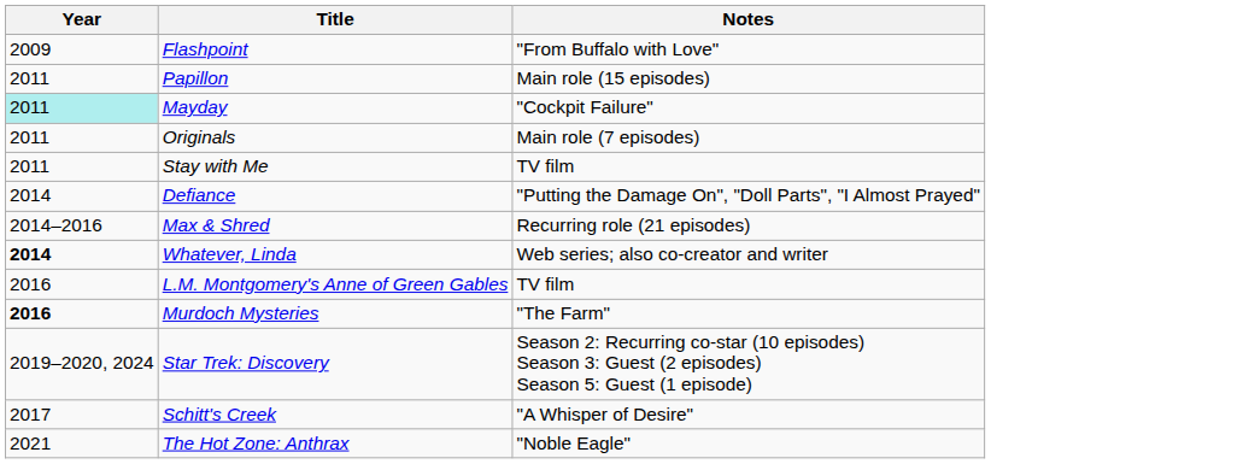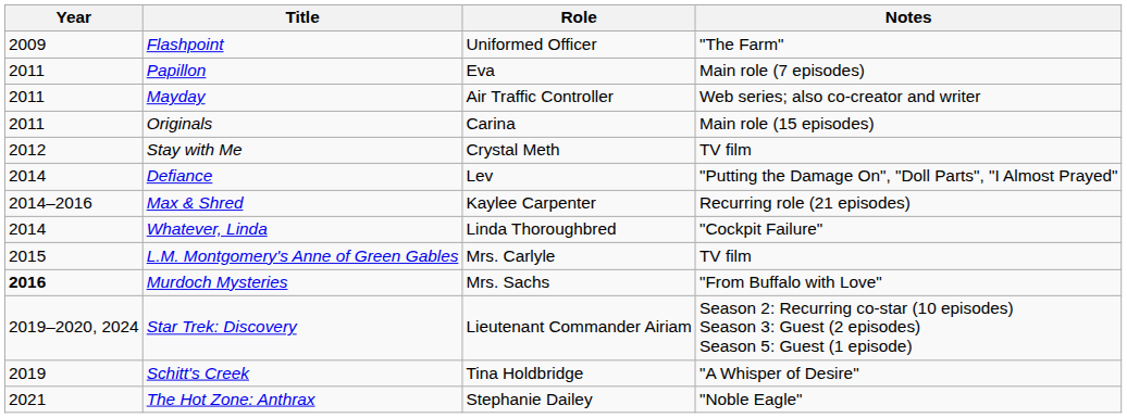+ column: Role | Uniformed Officer | Eva | Air Traffic Controller | Carina | Crystal Meth | Lev | Kaylee Carpenter | Linda Thoroughbred | Mrs. Carlyle | Mrs. Sachs | Lieutenant Commander Airiam | Tina Holdbridge | Stephanie Dailey
Flashpoint | Notes: "From Buffalo with Love" -> "The Farm"
Papillon | Notes: Main role (15 episodes) -> Main role (7 episodes)
Mayday | Year: paleturquoise background -> no background
Mayday | Notes: "Cockpit Failure" -> Web series; also co-creator and writer
Originals | Notes: Main role (7 episodes) -> Main role (15 episodes)
Stay with Me | Year: 2011 -> 2012
Whatever, Linda | Year: bold -> normal
Whatever, Linda | Notes: Web series; also co-creator and writer -> "Cockpit Failure"
L.M. Montgomery's Anne of Green Gables | Year: 2016 -> 2015
Murdoch Mysteries | Notes: "The Farm" -> "From Buffalo with Love"
Schitt's Creek | Year: 2017 -> 2019
